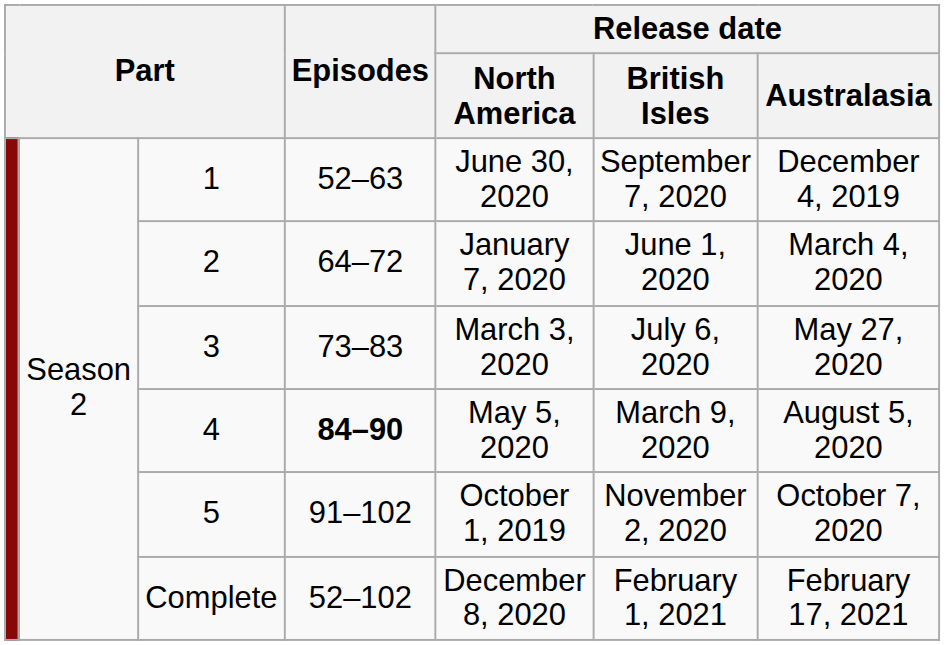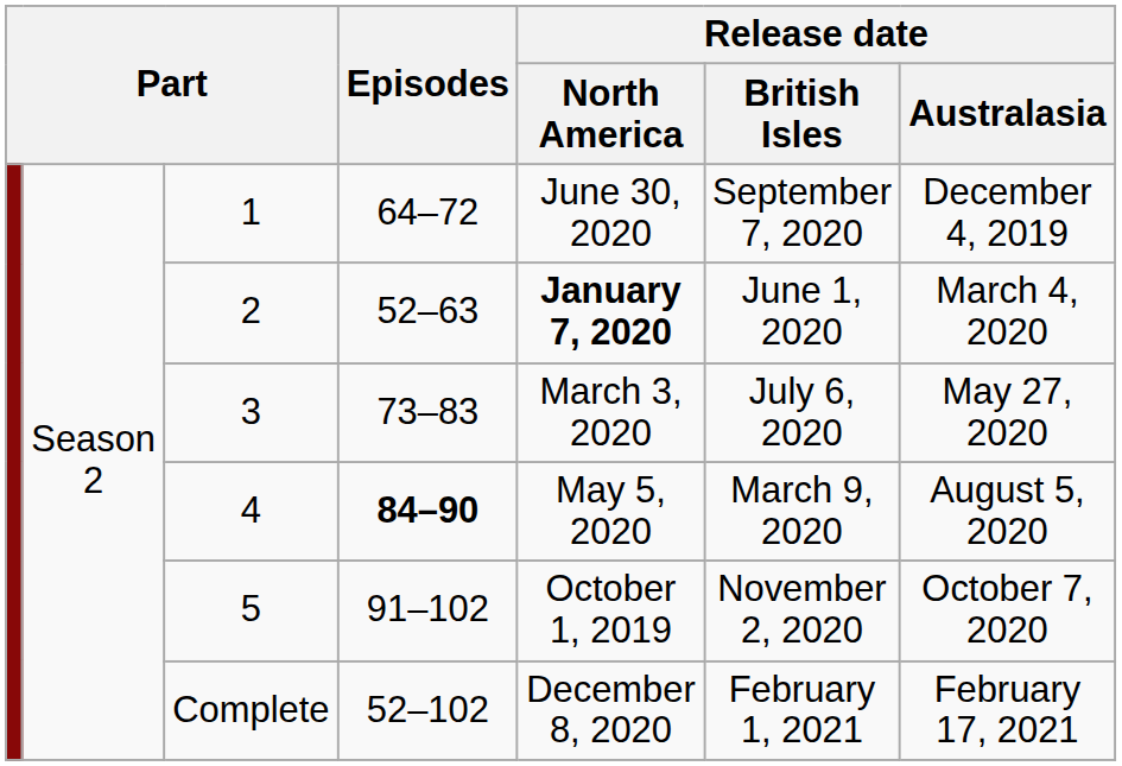1 | Episodes: 52–63 -> 64–72
2 | Episodes: 64–72 -> 52–63
2 | Release date / North America: normal -> bold
